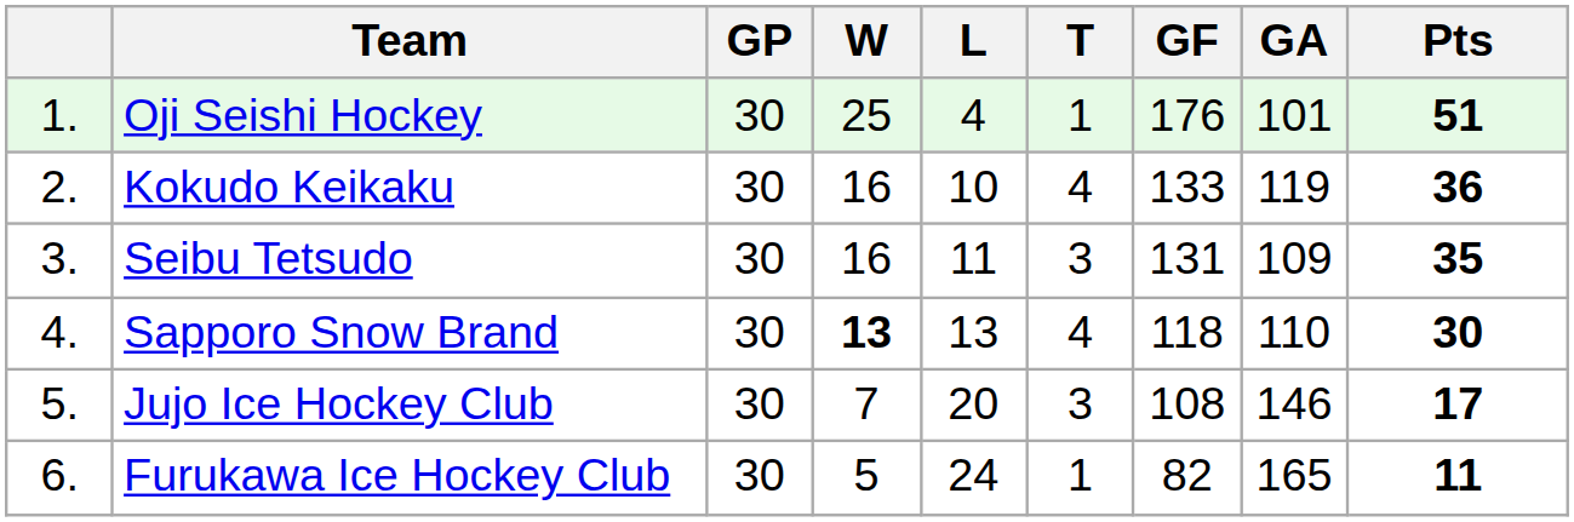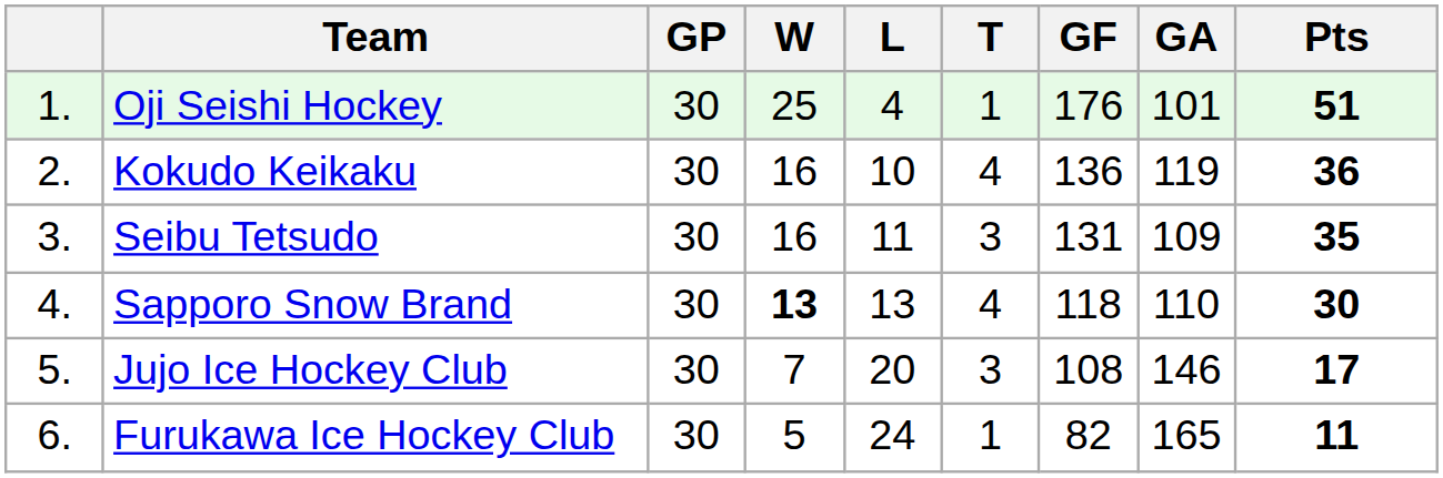Kokudo Keikaku | GF: 133 -> 136
